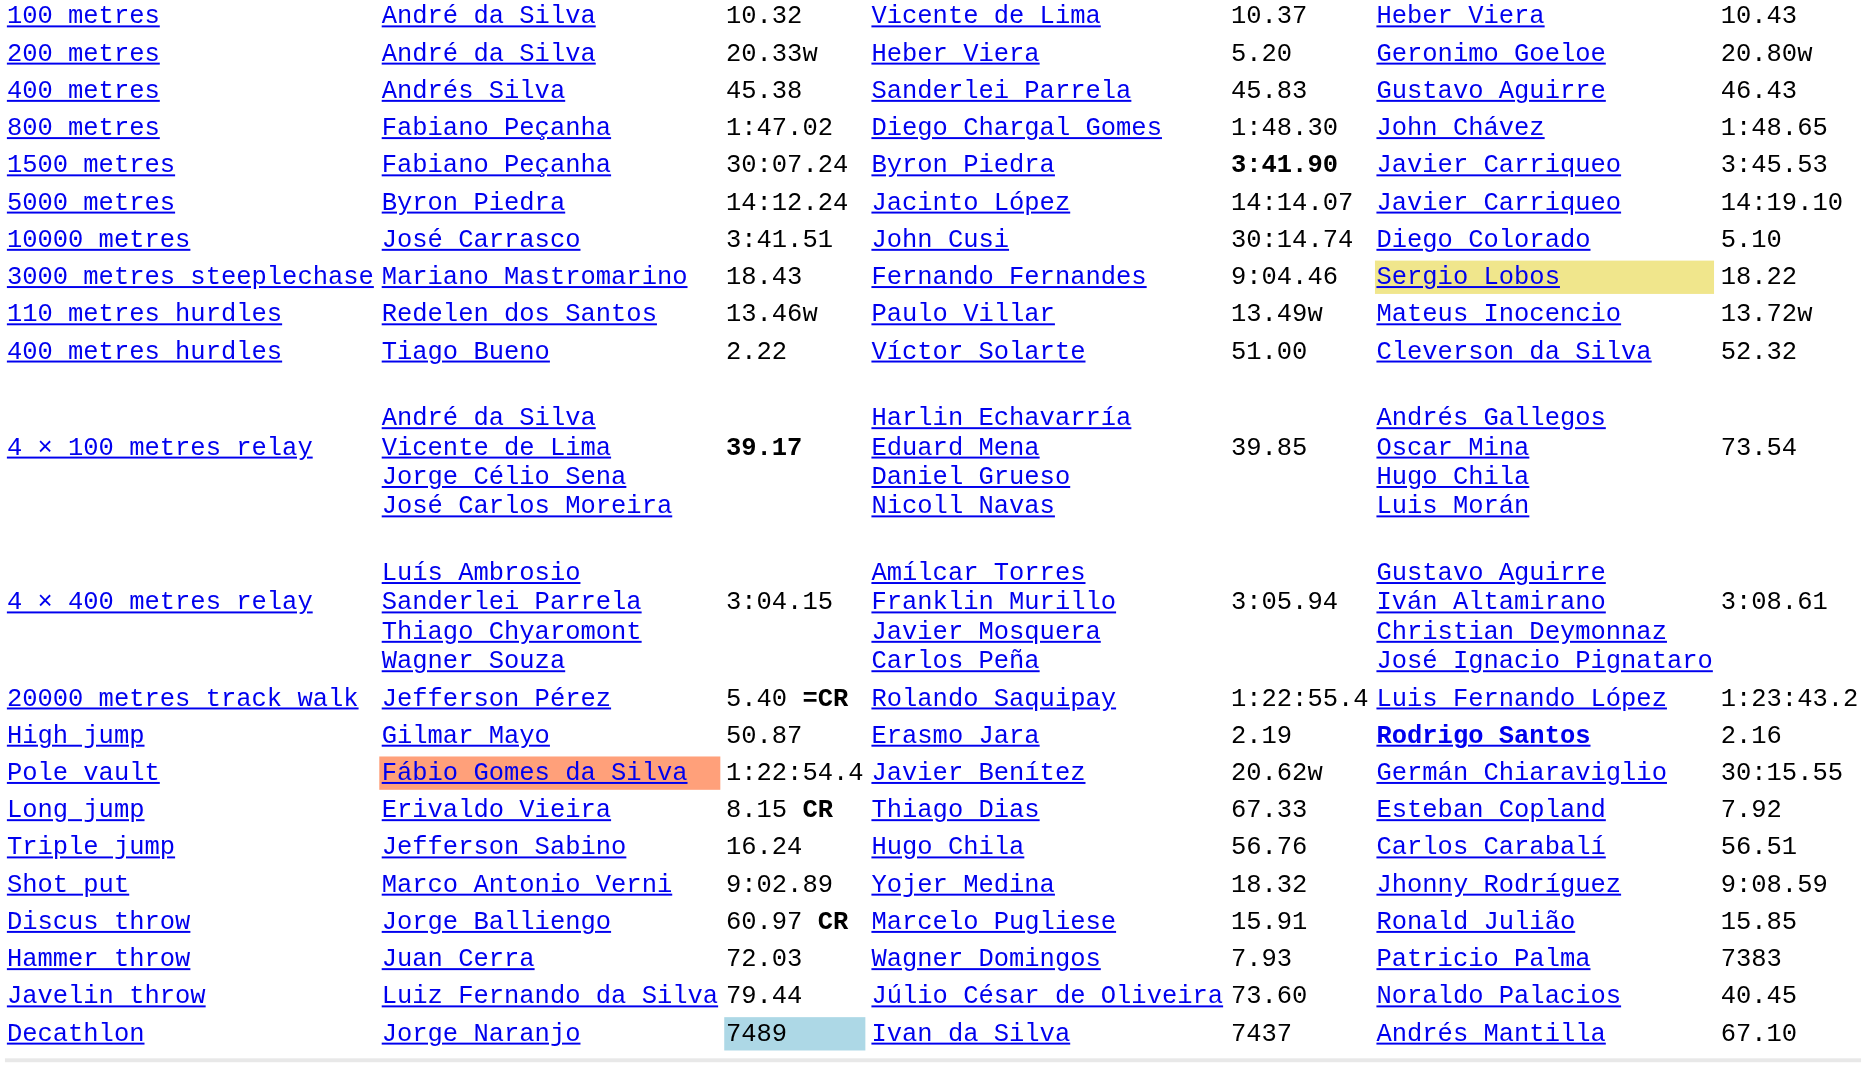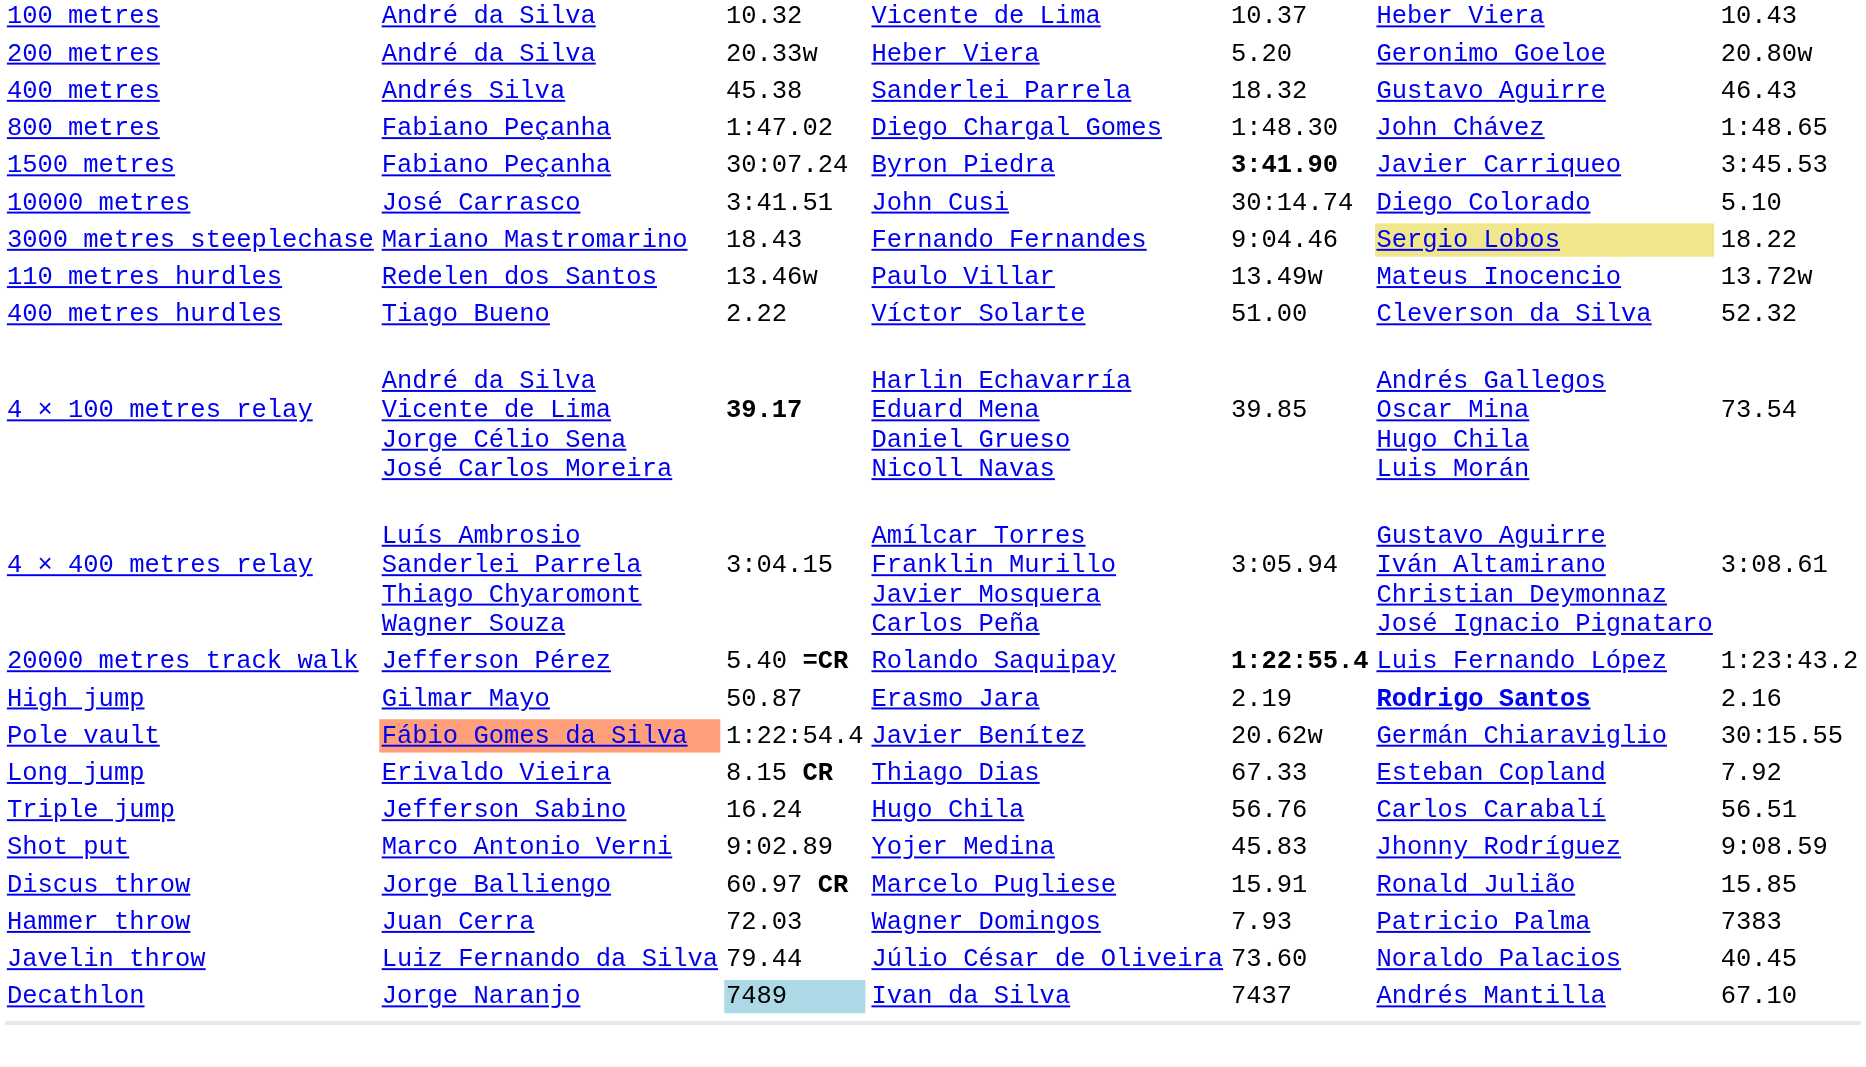400 metres | column 5: 45.83 -> 18.32
- row: 5000 metres | Byron Piedra | 14:12.24 | Jacinto López | 14:14.07 | Javier Carriqueo | 14:19.10
20000 metres track walk | column 5: normal -> bold
Shot put | column 5: 18.32 -> 45.83
